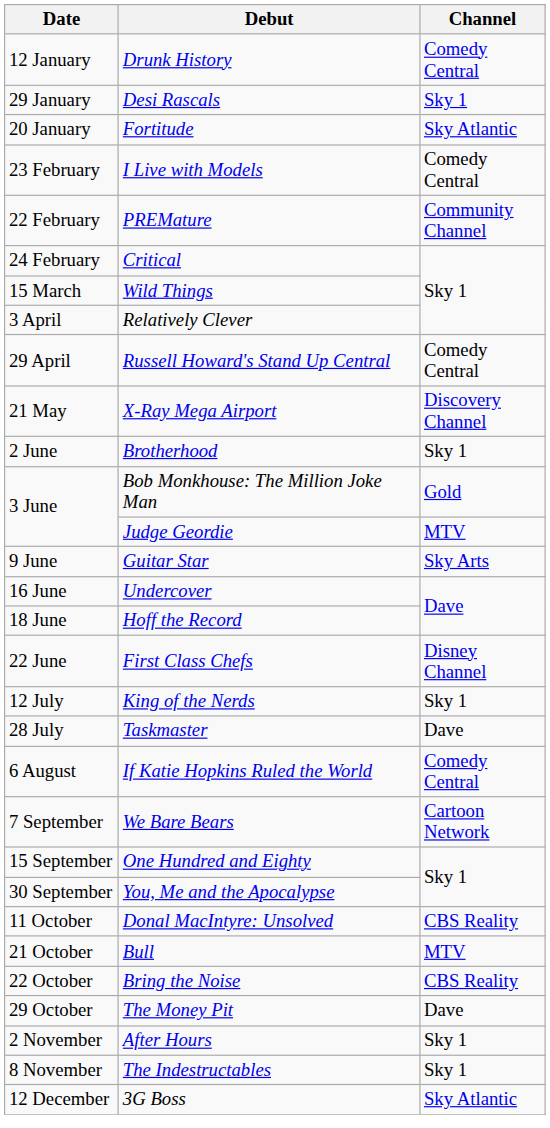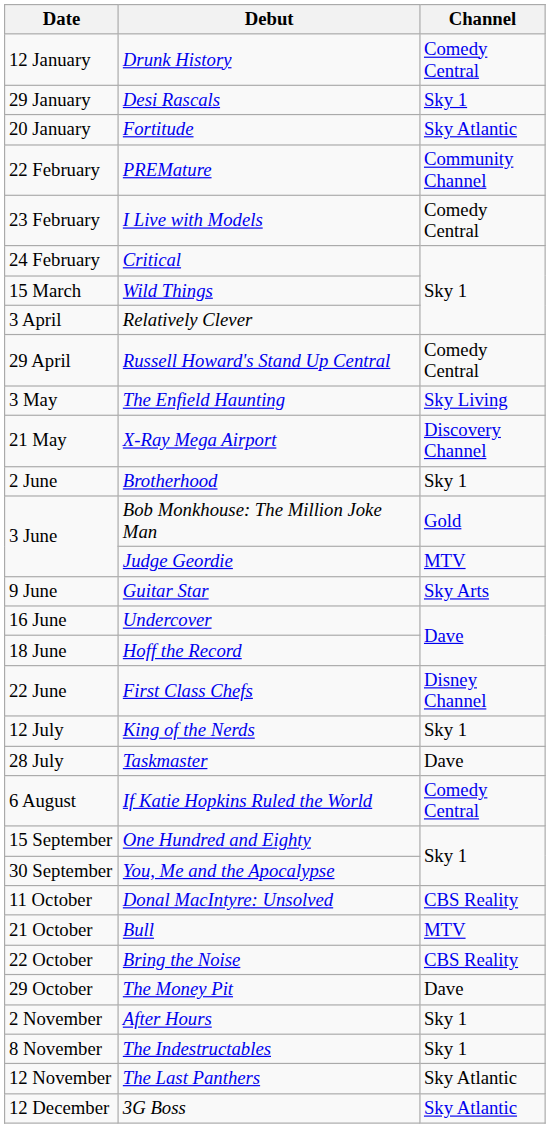rows swapped: PREMature <-> I Live with Models
+ row: 3 May | The Enfield Haunting | Sky Living
- row: 7 September | We Bare Bears | Cartoon Network
+ row: 12 November | The Last Panthers | Sky Atlantic
